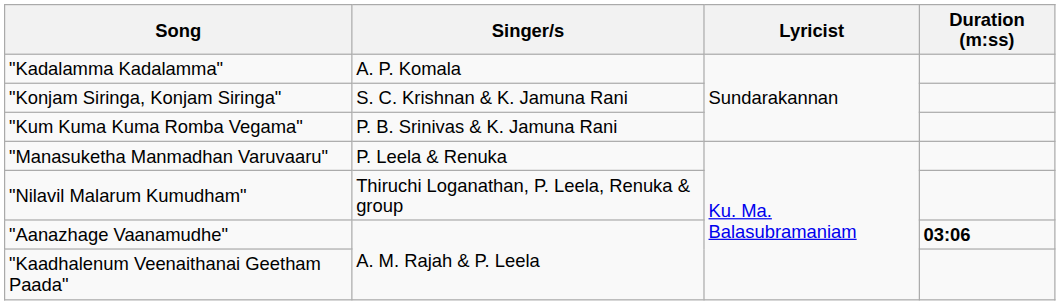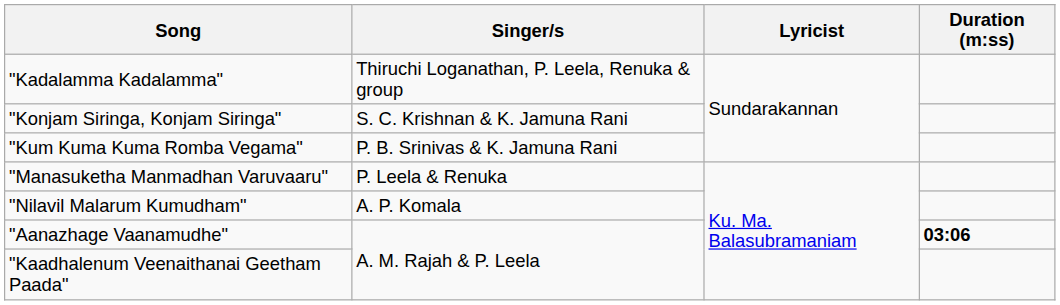"Kadalamma Kadalamma" | Singer/s: A. P. Komala -> Thiruchi Loganathan, P. Leela, Renuka & group
"Nilavil Malarum Kumudham" | Singer/s: Thiruchi Loganathan, P. Leela, Renuka & group -> A. P. Komala
